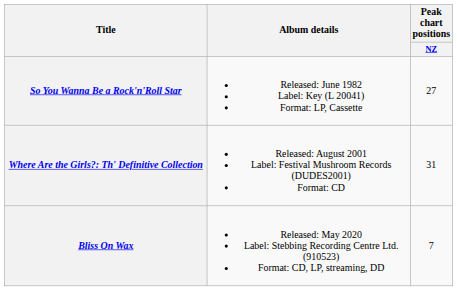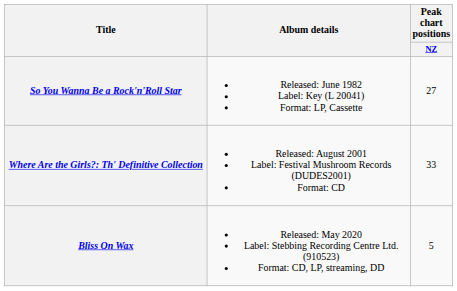Where Are the Girls?: Th' Definitive Collection | Peak chart positions / NZ: 31 -> 33
Bliss On Wax | Peak chart positions / NZ: 7 -> 5
